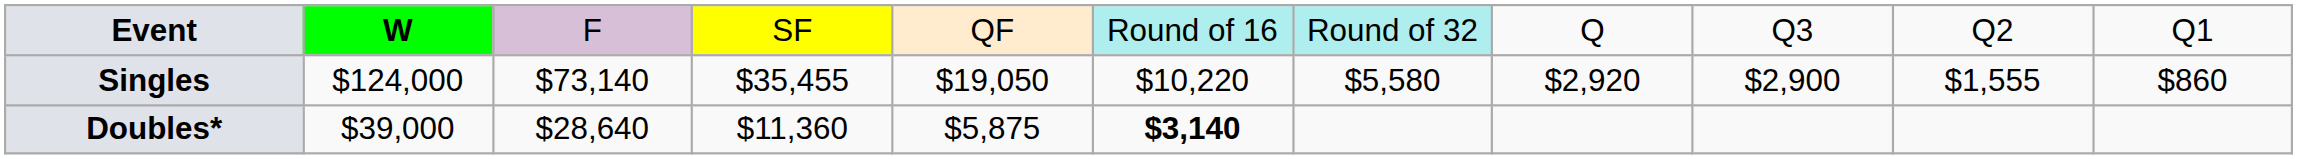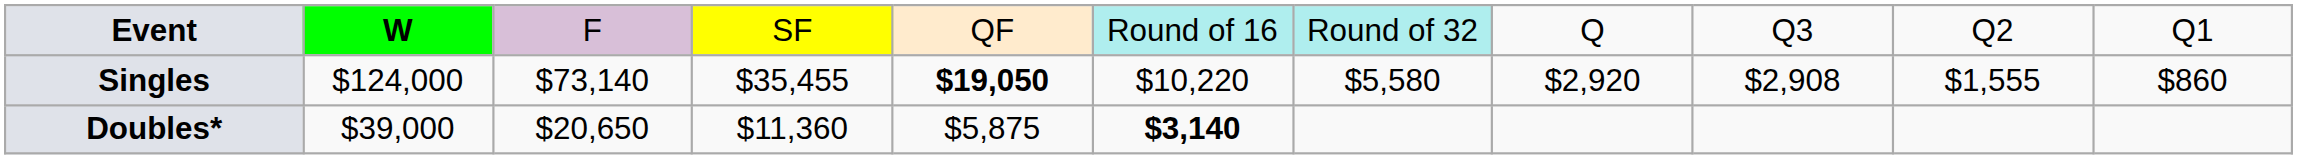Singles | column 5: normal -> bold
Singles | column 9: $2,900 -> $2,908
Doubles* | column 3: $28,640 -> $20,650
